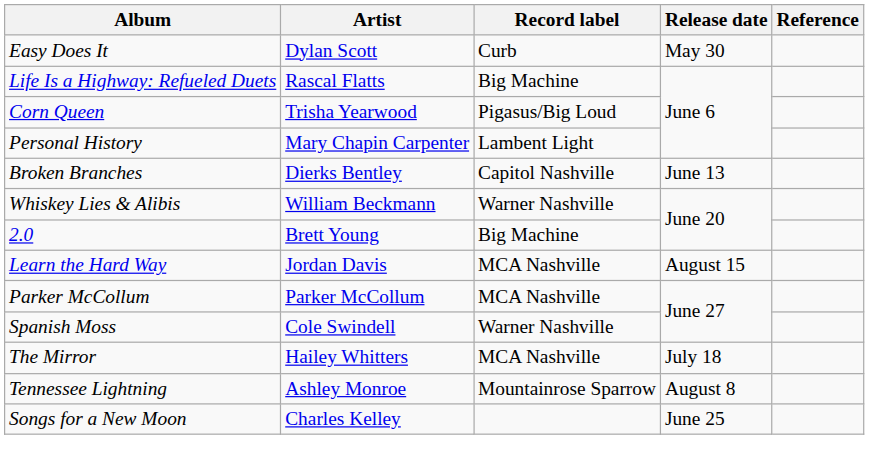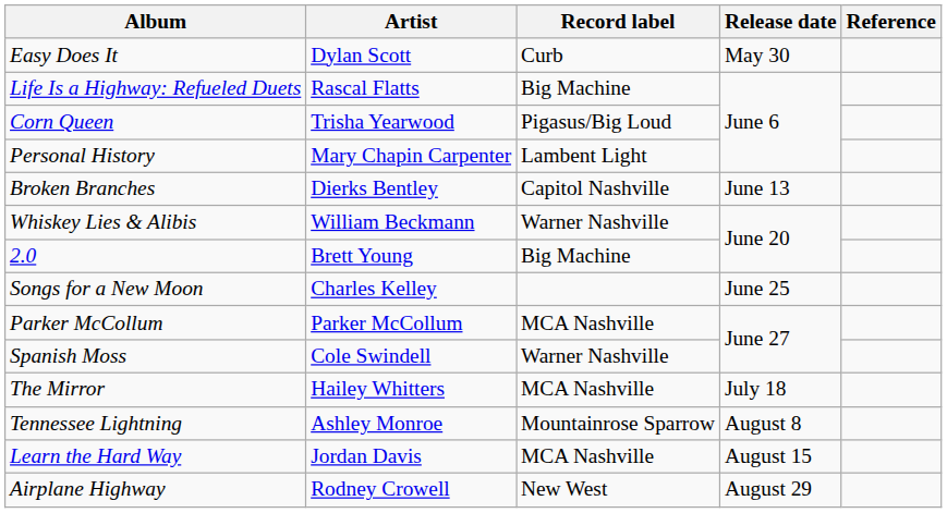rows swapped: Songs for a New Moon <-> Learn the Hard Way
+ row: Airplane Highway | Rodney Crowell | New West | August 29
